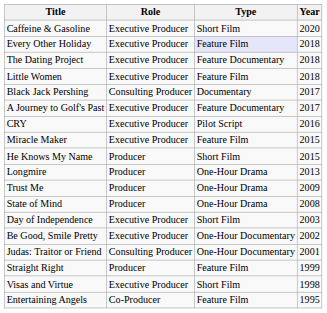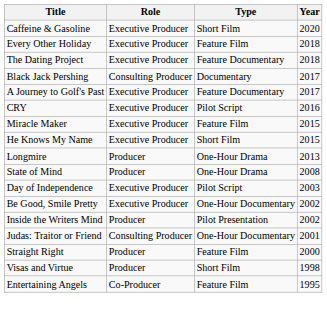Every Other Holiday | Type: lavender background -> no background
- row: Little Women | Executive Producer | Feature Film | 2018
He Knows My Name | Role: Producer -> Executive Producer
- row: Trust Me | Producer | One-Hour Drama | 2009
Day of Independence | Type: Short Film -> Pilot Script
+ row: Inside the Writers Mind | Producer | Pilot Presentation | 2002
Straight Right | Year: 1999 -> 2000
Visas and Virtue | Role: Executive Producer -> Producer
